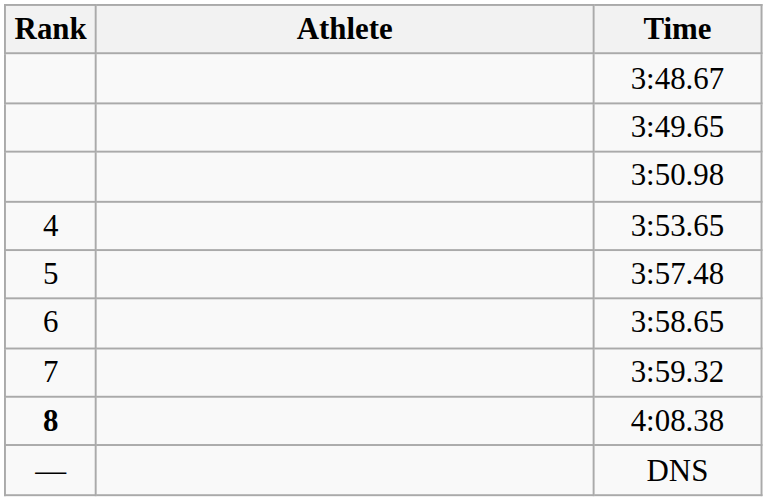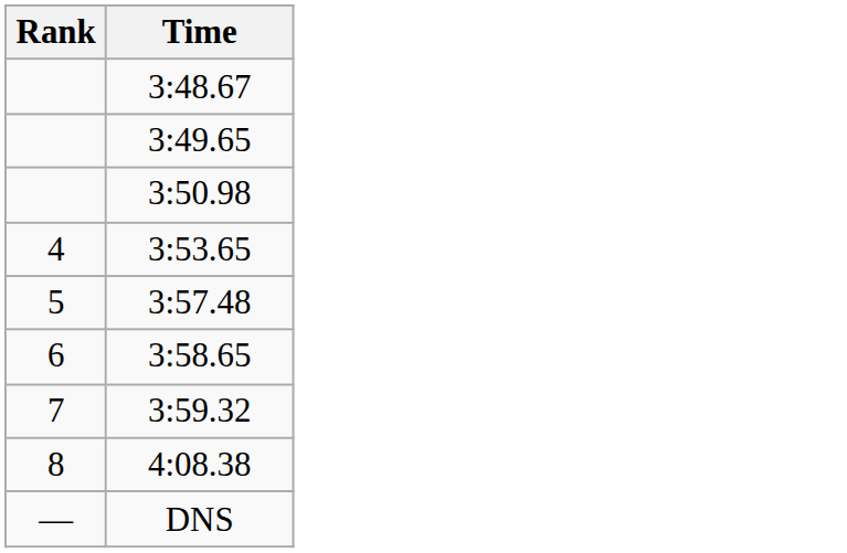- column: Athlete
4:08.38 | Rank: bold -> normal
